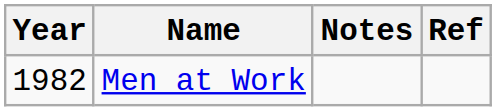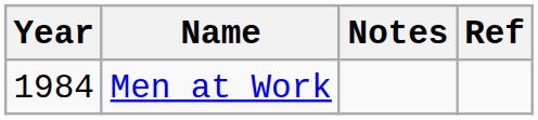Men at Work | Year: 1982 -> 1984
